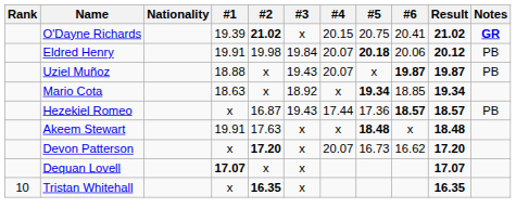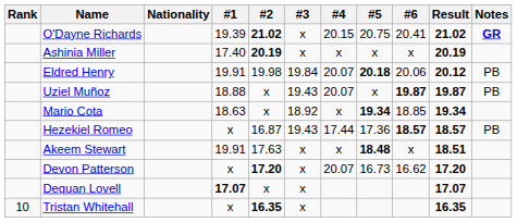+ row: Ashinia Miller | 17.40 | 20.19 | x | x | x | x | 20.19
Akeem Stewart | Result: 18.48 -> 18.51
